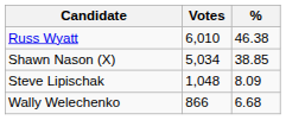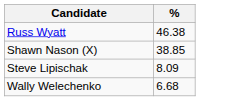- column: Votes | 6,010 | 5,034 | 1,048 | 866
